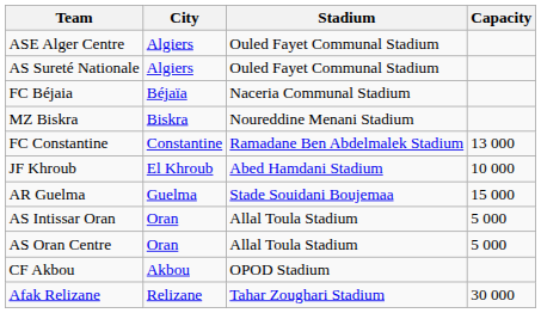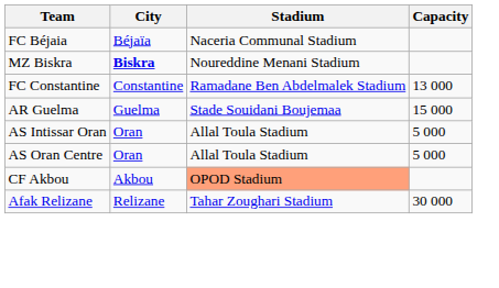- row: ASE Alger Centre | Algiers | Ouled Fayet Communal Stadium
- row: AS Sureté Nationale | Algiers | Ouled Fayet Communal Stadium
MZ Biskra | City: normal -> bold
- row: JF Khroub | El Khroub | Abed Hamdani Stadium | 10 000
CF Akbou | Stadium: no background -> lightsalmon background
